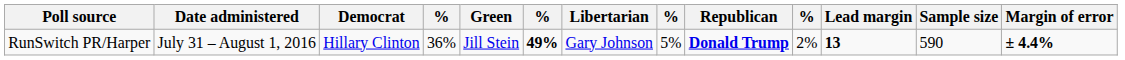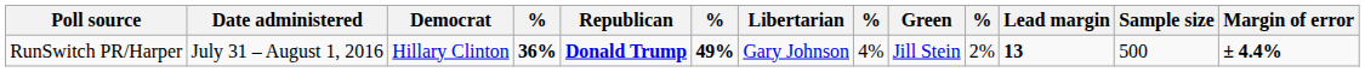columns swapped: Republican <-> Green
RunSwitch PR/Harper | column 4: normal -> bold
RunSwitch PR/Harper | column 8: 5% -> 4%
RunSwitch PR/Harper | Sample size: 590 -> 500
